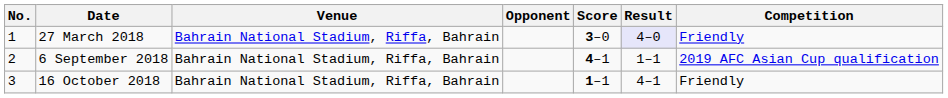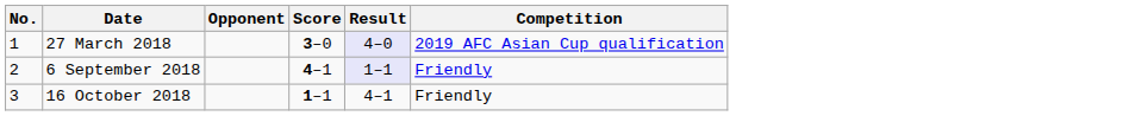- column: Venue | Bahrain National Stadium, Riffa, Bahrain | Bahrain National Stadium, Riffa, Bahrain | Bahrain National Stadium, Riffa, Bahrain
27 March 2018 | Competition: Friendly -> 2019 AFC Asian Cup qualification
6 September 2018 | Result: no background -> lavender background
6 September 2018 | Competition: 2019 AFC Asian Cup qualification -> Friendly
